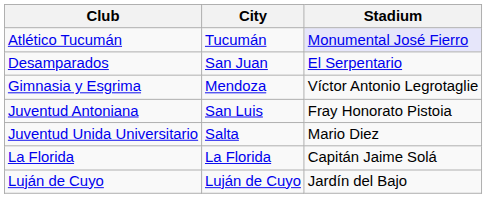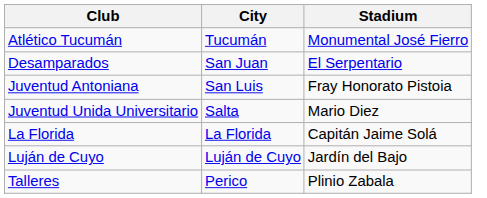Atlético Tucumán | Stadium: lavender background -> no background
- row: Gimnasia y Esgrima | Mendoza | Víctor Antonio Legrotaglie
+ row: Talleres | Perico | Plinio Zabala
